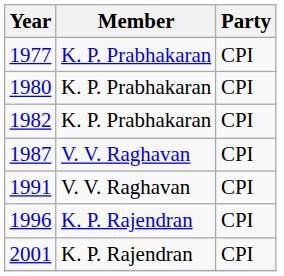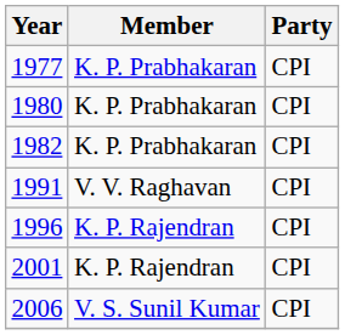- row: 1987 | V. V. Raghavan | CPI
+ row: 2006 | V. S. Sunil Kumar | CPI
